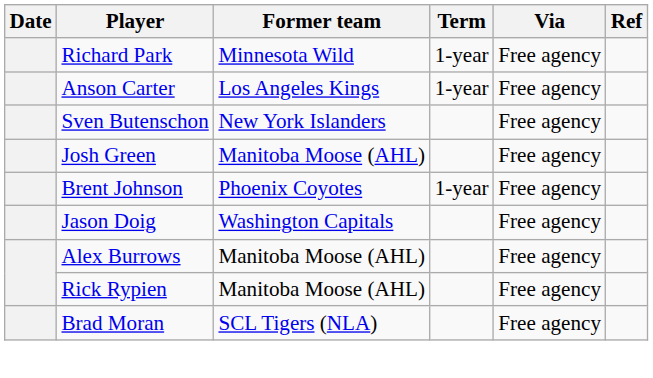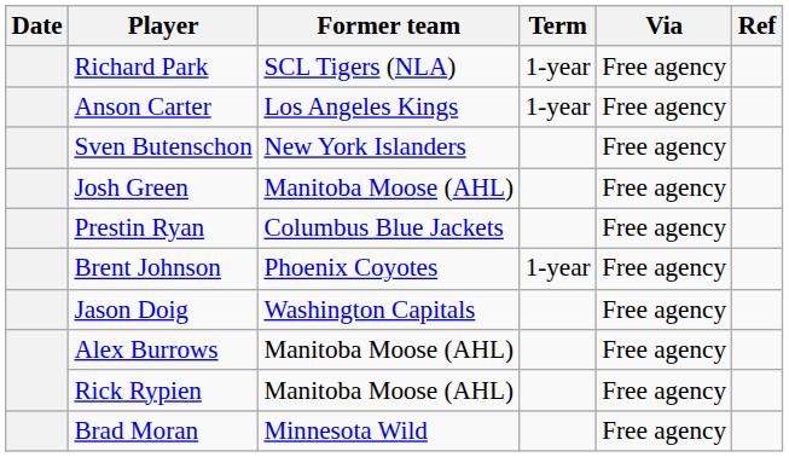Richard Park | Former team: Minnesota Wild -> SCL Tigers (NLA)
+ row: Prestin Ryan | Columbus Blue Jackets | Free agency
Brad Moran | Former team: SCL Tigers (NLA) -> Minnesota Wild
